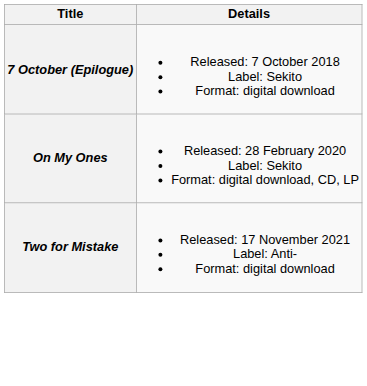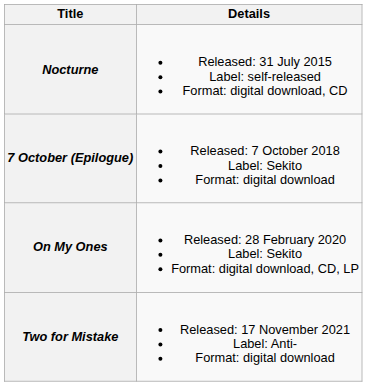+ row: Nocturne | Released: 31 July 2015 Label: self-released Format: digital download, CD
